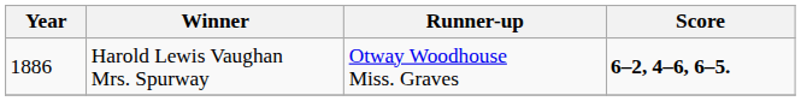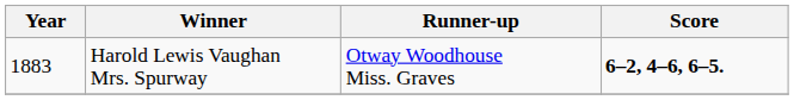Harold Lewis Vaughan Mrs. Spurway | Year: 1886 -> 1883
